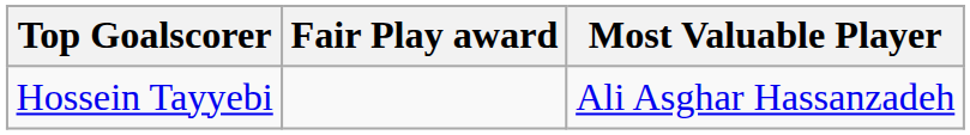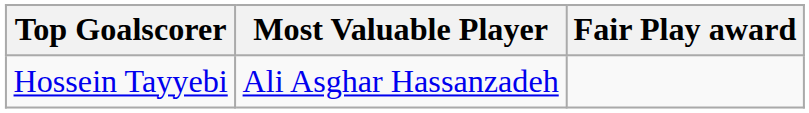columns swapped: Most Valuable Player <-> Fair Play award
